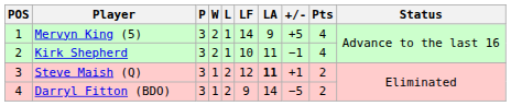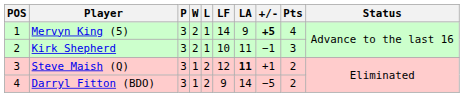Mervyn King (5) | +/-: normal -> bold
Kirk Shepherd | Pts: 4 -> 3
